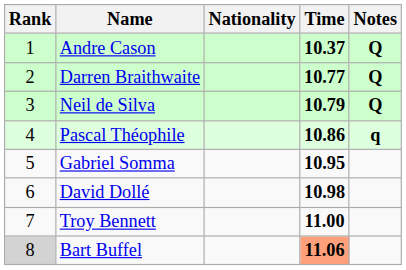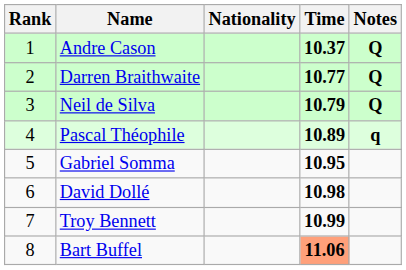Pascal Théophile | Time: 10.86 -> 10.89
Troy Bennett | Time: 11.00 -> 10.99
Bart Buffel | Rank: lightgrey background -> no background
